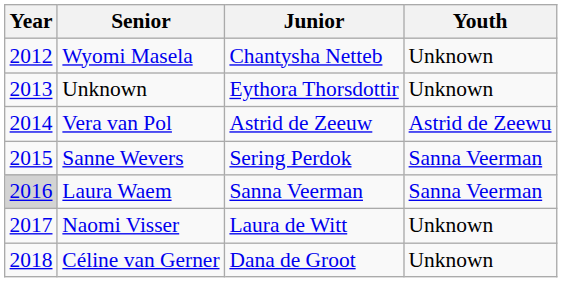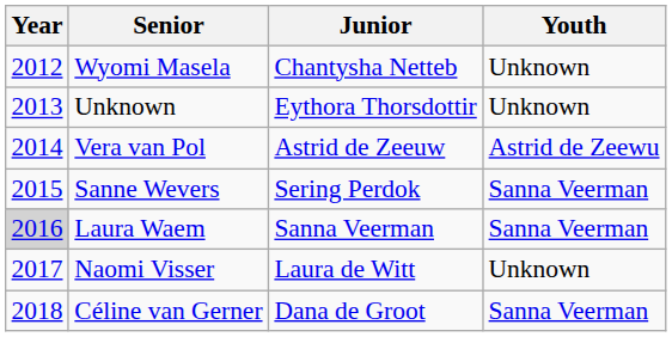Céline van Gerner | Youth: Unknown -> Sanna Veerman
